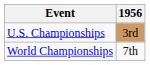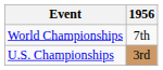rows swapped: World Championships <-> U.S. Championships
